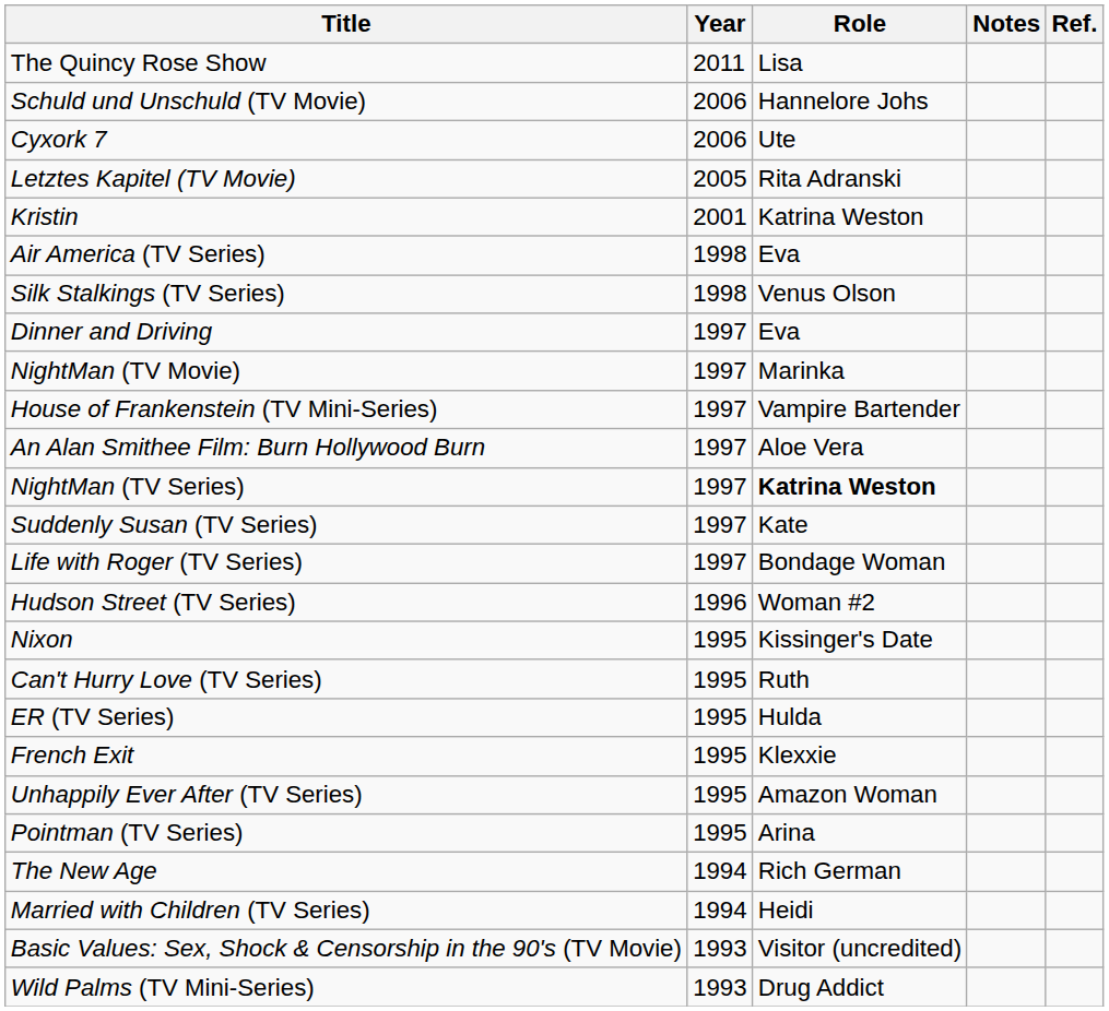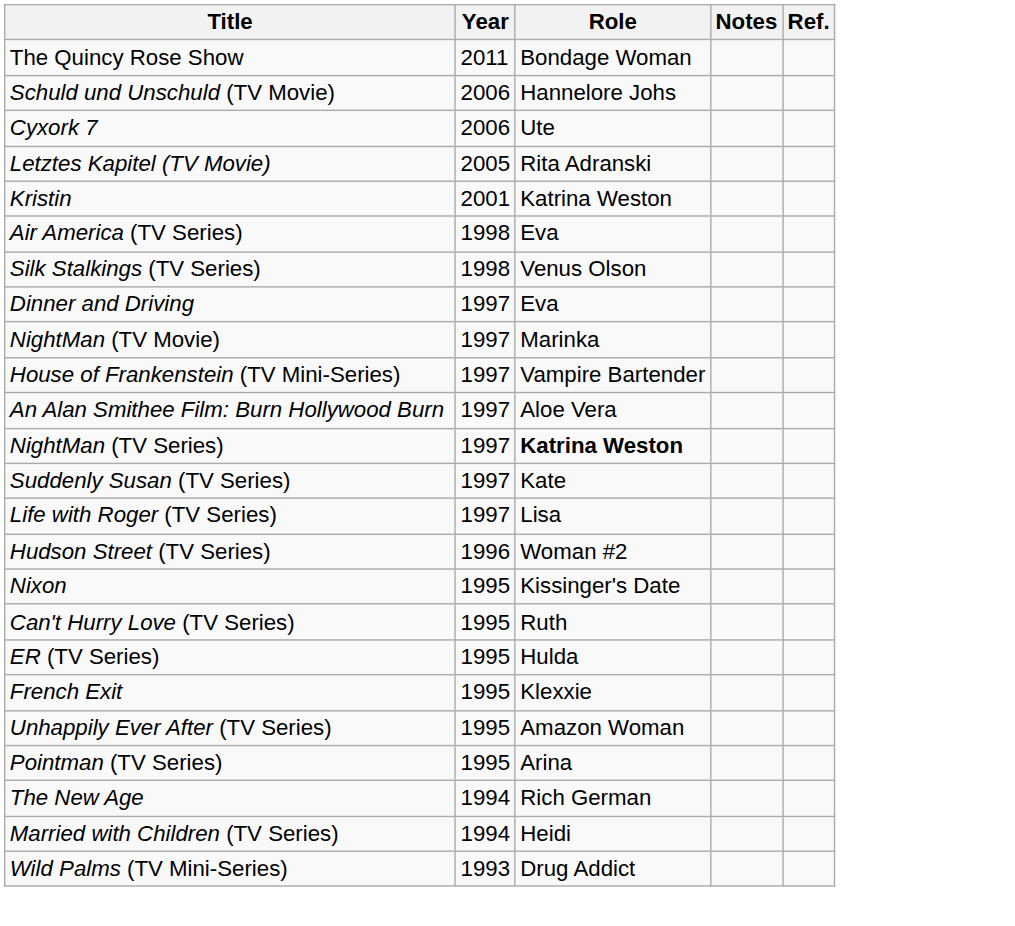The Quincy Rose Show | Role: Lisa -> Bondage Woman
Life with Roger (TV Series) | Role: Bondage Woman -> Lisa
- row: Basic Values: Sex, Shock & Censorship in the 90's (TV Movie) | 1993 | Visitor (uncredited)
